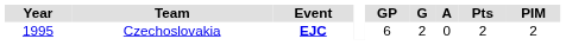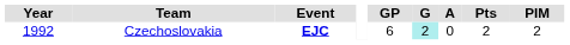Czechoslovakia | Year: 1995 -> 1992
Czechoslovakia | G: no background -> paleturquoise background
